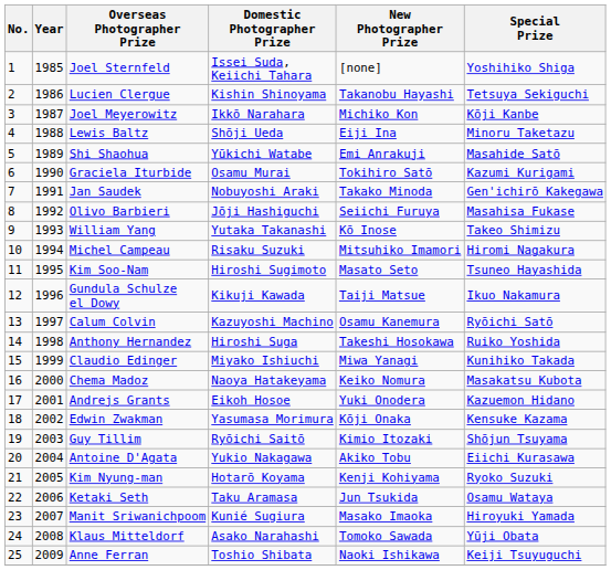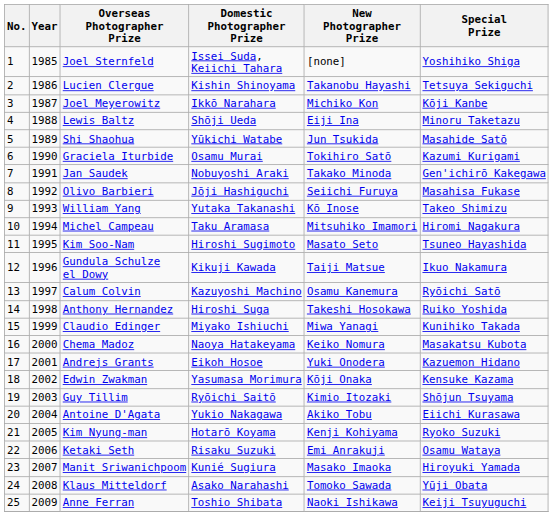Shi Shaohua | New Photographer Prize: Emi Anrakuji -> Jun Tsukida
Michel Campeau | Domestic Photographer Prize: Risaku Suzuki -> Taku Aramasa
Ketaki Seth | Domestic Photographer Prize: Taku Aramasa -> Risaku Suzuki
Ketaki Seth | New Photographer Prize: Jun Tsukida -> Emi Anrakuji
